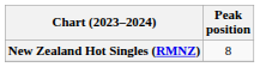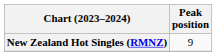New Zealand Hot Singles (RMNZ) | Peak position: 8 -> 9
